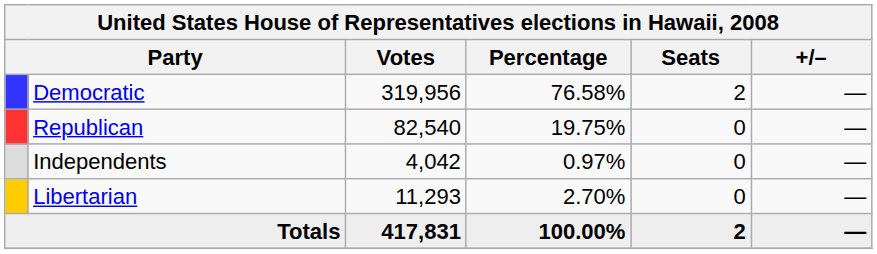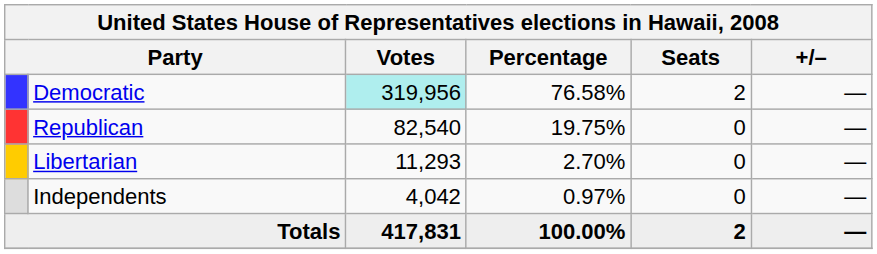Democratic | Votes: no background -> paleturquoise background
rows swapped: Libertarian <-> Independents
